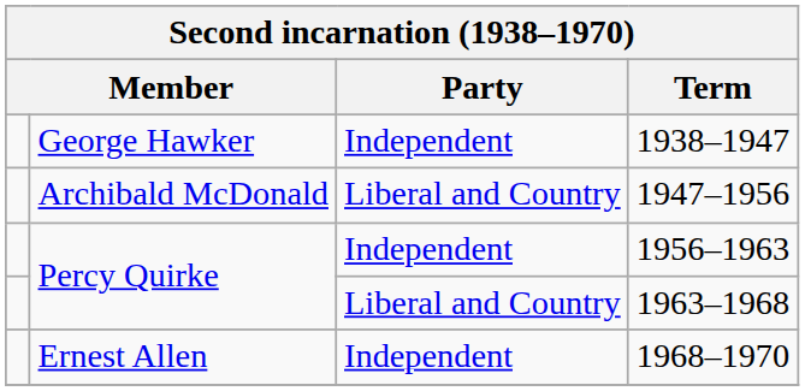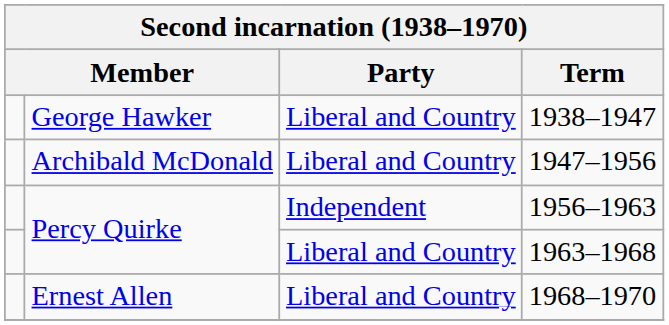1938–1947 | Party: Independent -> Liberal and Country
1968–1970 | Party: Independent -> Liberal and Country
